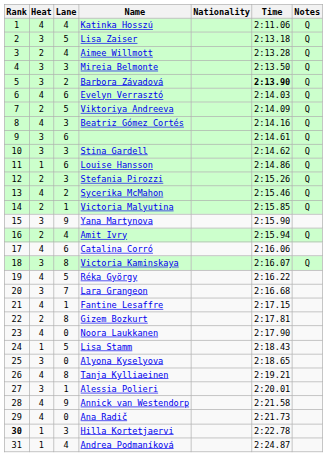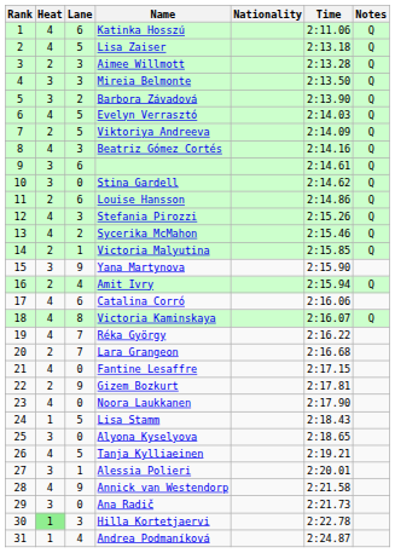Katinka Hosszú | Lane: 4 -> 6
Lisa Zaiser | Heat: 3 -> 4
Aimee Willmott | Lane: 4 -> 3
Barbora Závadová | Time: bold -> normal
Evelyn Verrasztó | Lane: 6 -> 5
Stina Gardell | Lane: 3 -> 0
Louise Hansson | Heat: 1 -> 2
Stefania Pirozzi | Heat: 2 -> 4
Victoria Kaminskaya | Heat: 3 -> 4
Réka György | Lane: 5 -> 7
Lara Grangeon | Heat: 3 -> 2
Fantine Lesaffre | Lane: 1 -> 0
Gizem Bozkurt | Lane: 8 -> 9
Tanja Kylliaeinen | Lane: 8 -> 5
Ana Radič | Heat: 4 -> 3
Hilla Kortetjaervi | Rank: bold -> normal
Hilla Kortetjaervi | Heat: no background -> lightgreen background
